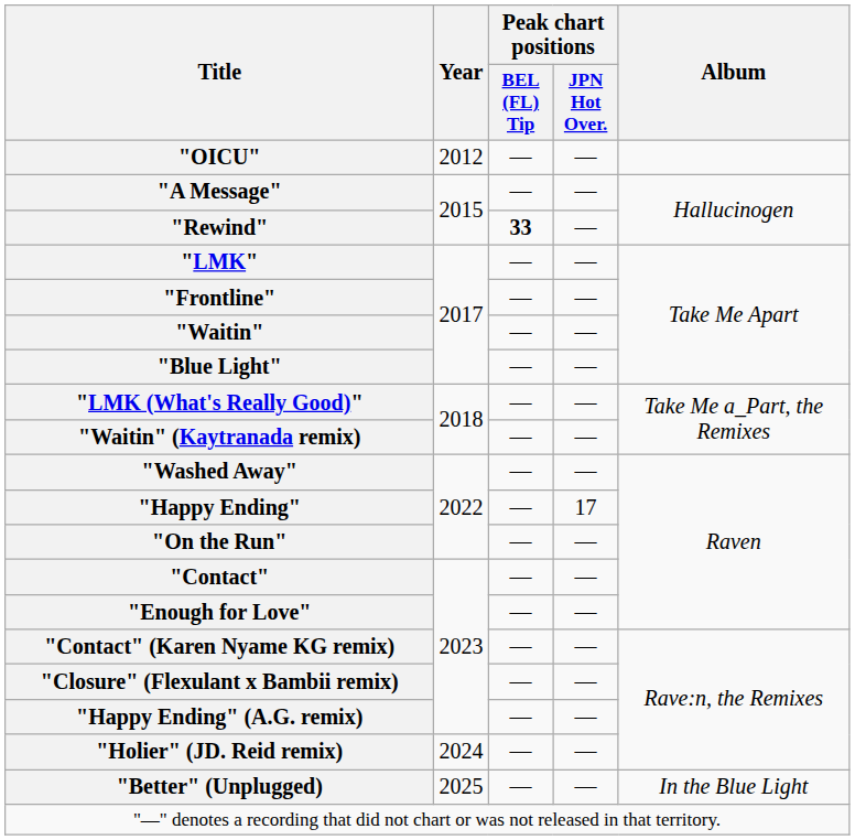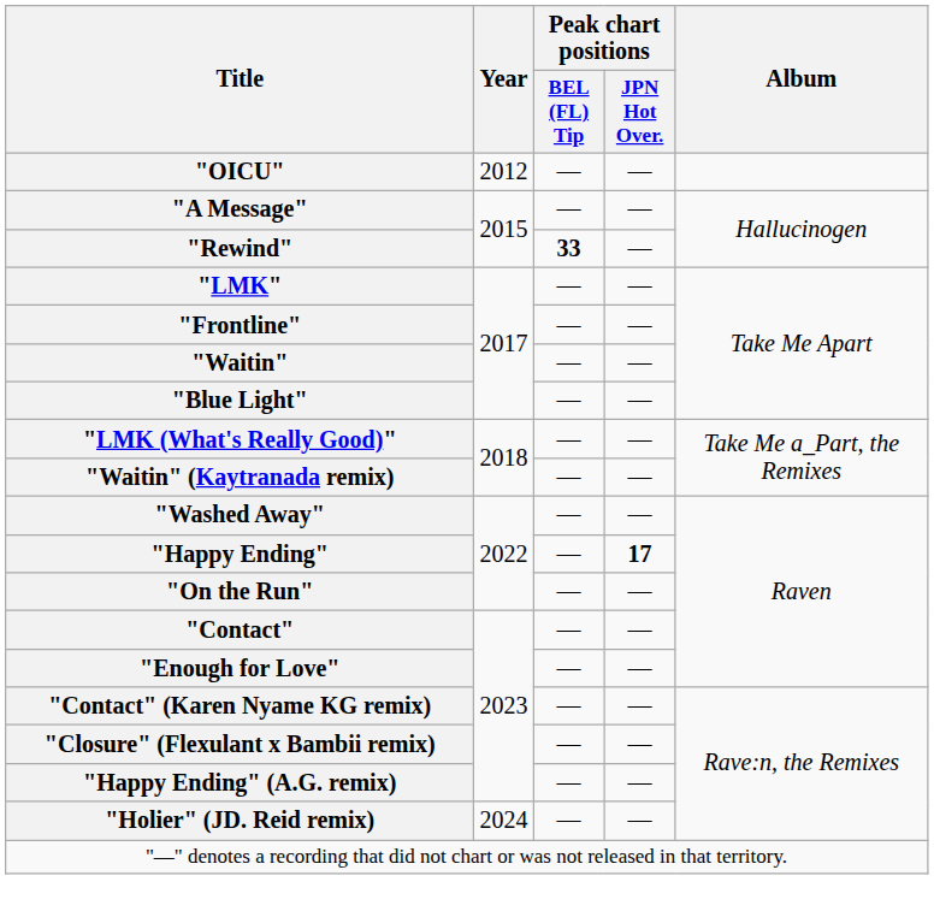"Happy Ending" | Peak chart positions / JPN Hot Over.: normal -> bold
- row: "Better" (Unplugged) | 2025 | — | — | In the Blue Light
